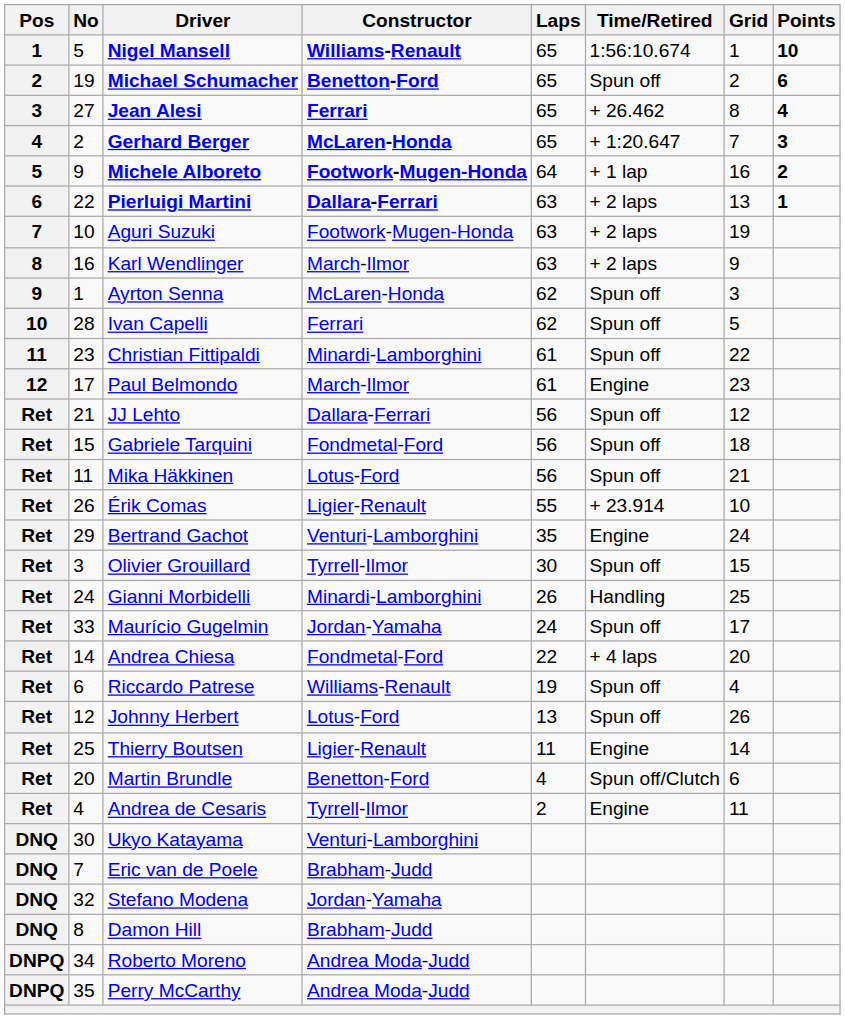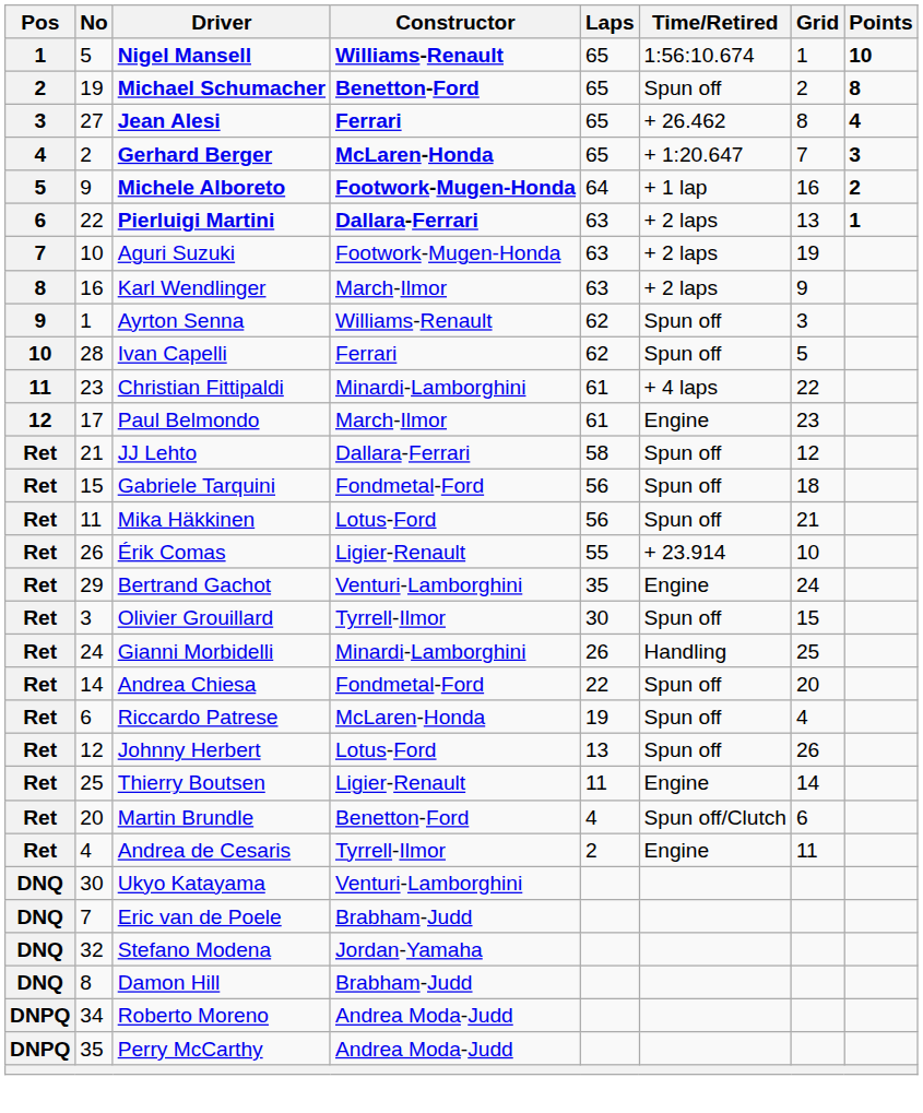Michael Schumacher | Points: 6 -> 8
Ayrton Senna | Constructor: McLaren-Honda -> Williams-Renault
Christian Fittipaldi | Time/Retired: Spun off -> + 4 laps
JJ Lehto | Laps: 56 -> 58
- row: Ret | 33 | Maurício Gugelmin | Jordan-Yamaha | 24 | Spun off | 17
Andrea Chiesa | Time/Retired: + 4 laps -> Spun off
Riccardo Patrese | Constructor: Williams-Renault -> McLaren-Honda
